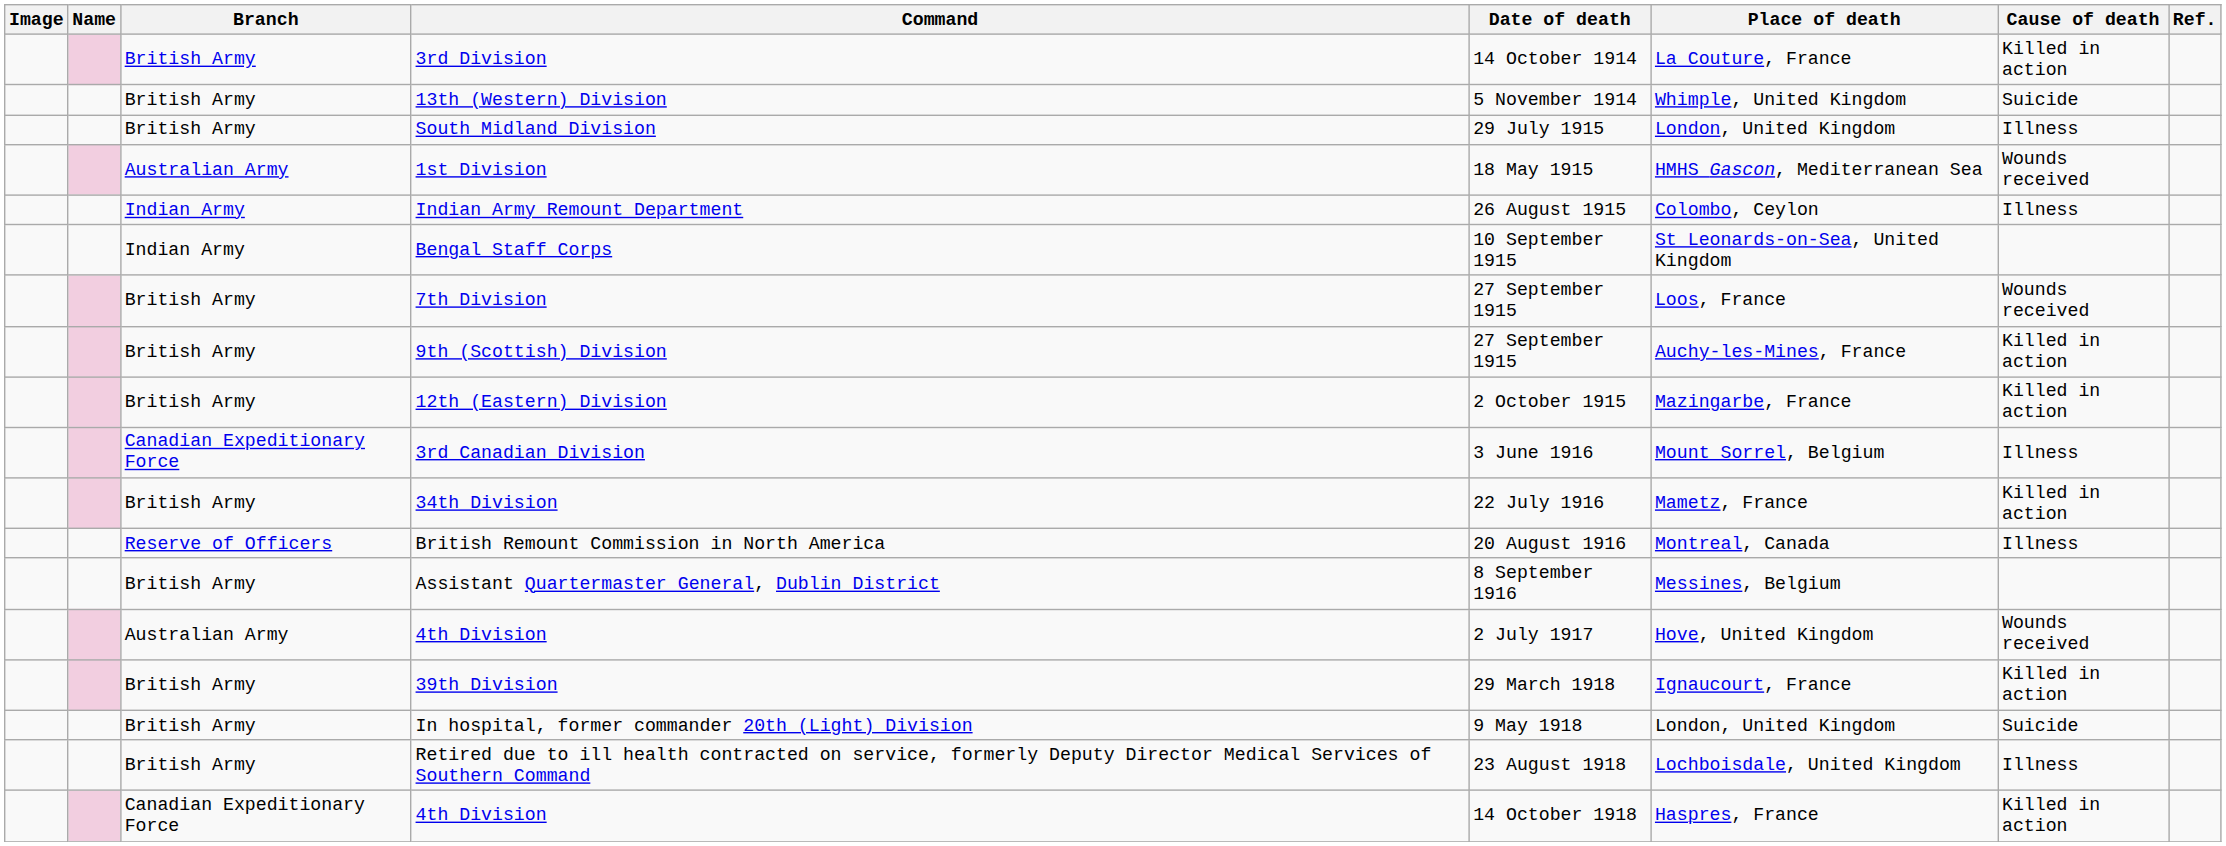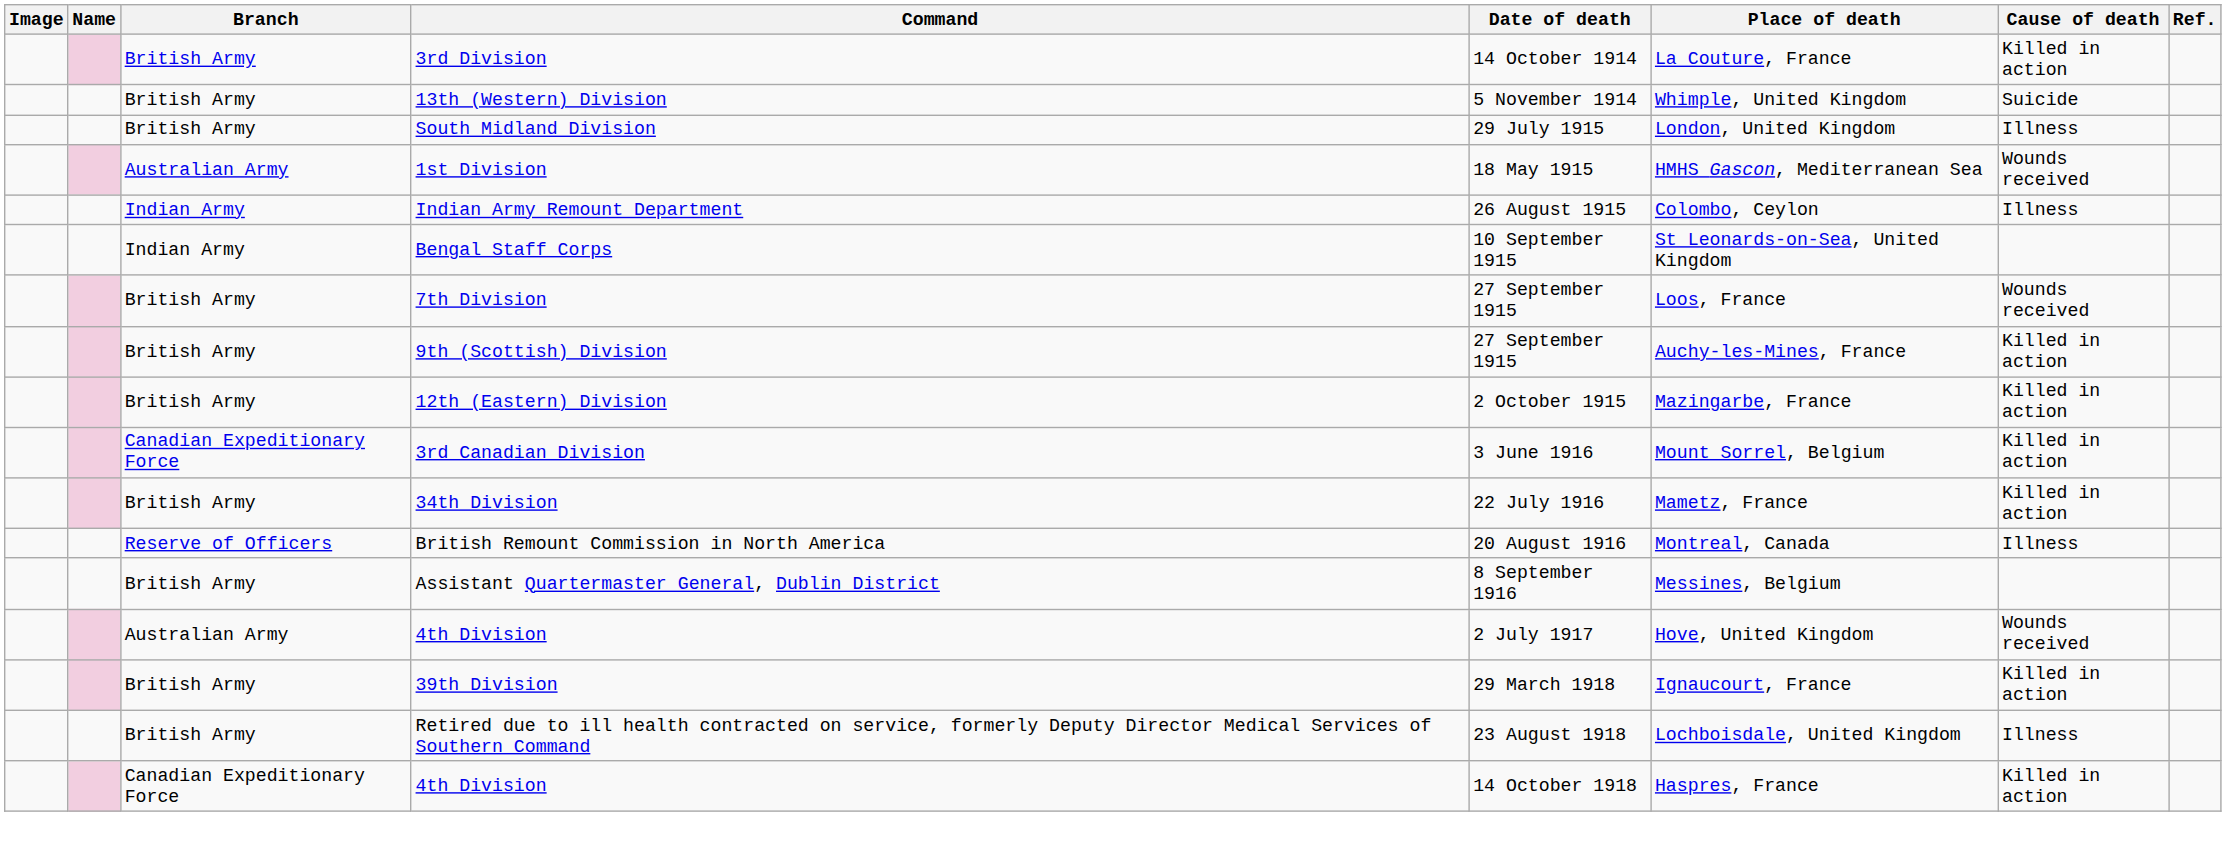3rd Canadian Division | Cause of death: Illness -> Killed in action
- row: British Army | In hospital, former commander 20th (Light) Division | 9 May 1918 | London, United Kingdom | Suicide
